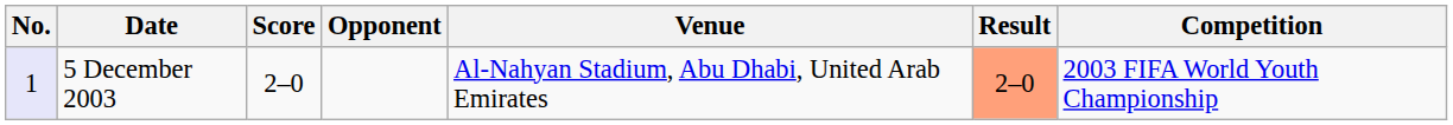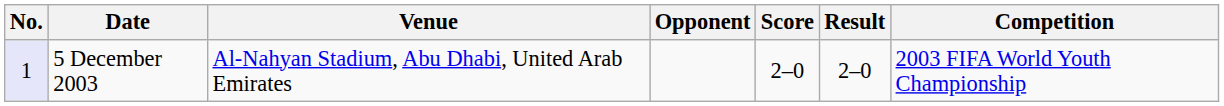columns swapped: Venue <-> Score
5 December 2003 | Result: lightsalmon background -> no background
